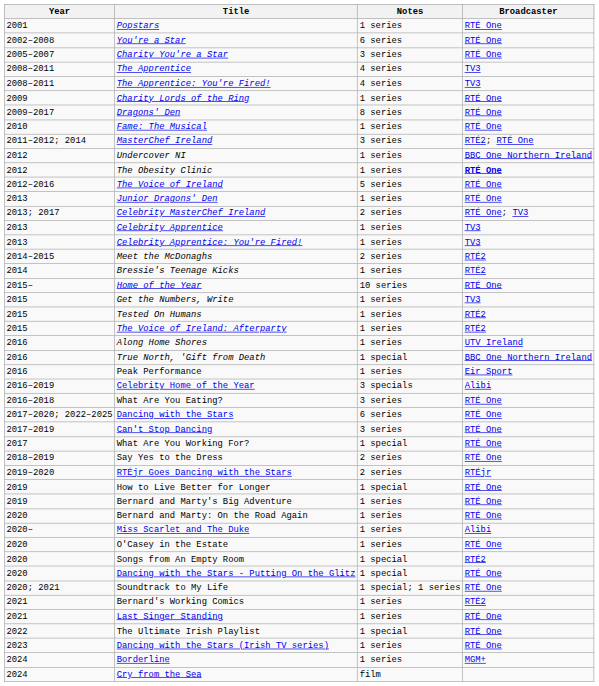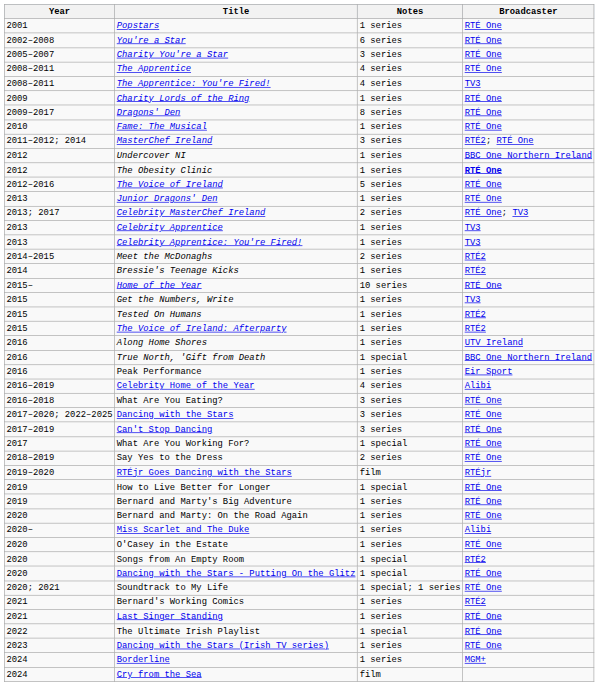The Apprentice | Broadcaster: TV3 -> RTÉ One
Celebrity Home of the Year | Notes: 3 specials -> 4 series
Dancing with the Stars | Notes: 6 series -> 3 series
RTÉjr Goes Dancing with the Stars | Notes: 2 series -> film
